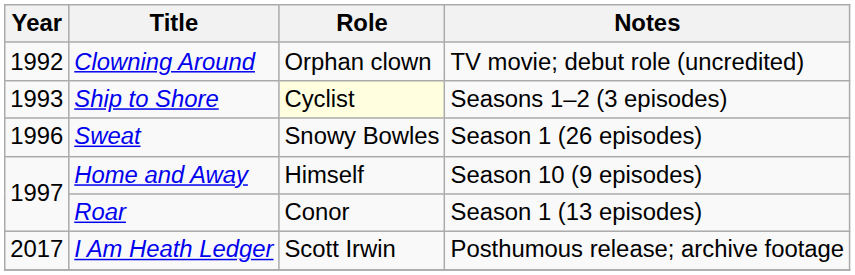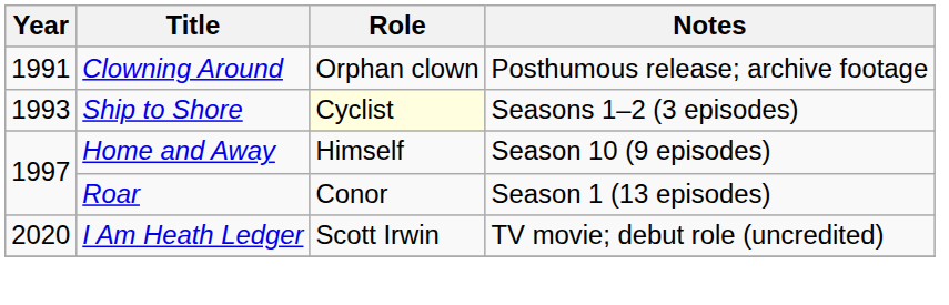Clowning Around | Year: 1992 -> 1991
Clowning Around | Notes: TV movie; debut role (uncredited) -> Posthumous release; archive footage
- row: 1996 | Sweat | Snowy Bowles | Season 1 (26 episodes)
I Am Heath Ledger | Year: 2017 -> 2020
I Am Heath Ledger | Notes: Posthumous release; archive footage -> TV movie; debut role (uncredited)
